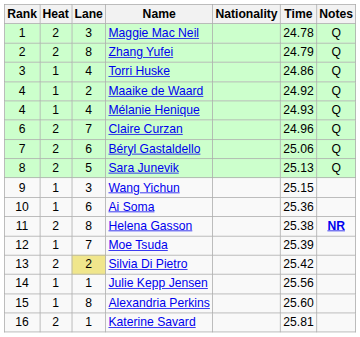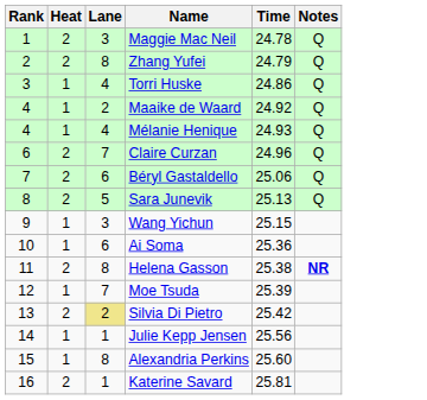- column: Nationality
